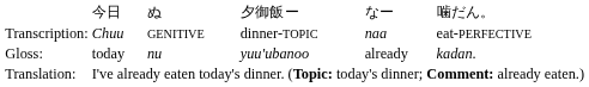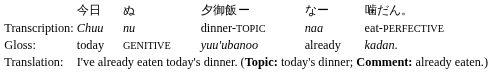Transcription: | column 3: GENITIVE -> nu
Gloss: | column 3: nu -> GENITIVE
